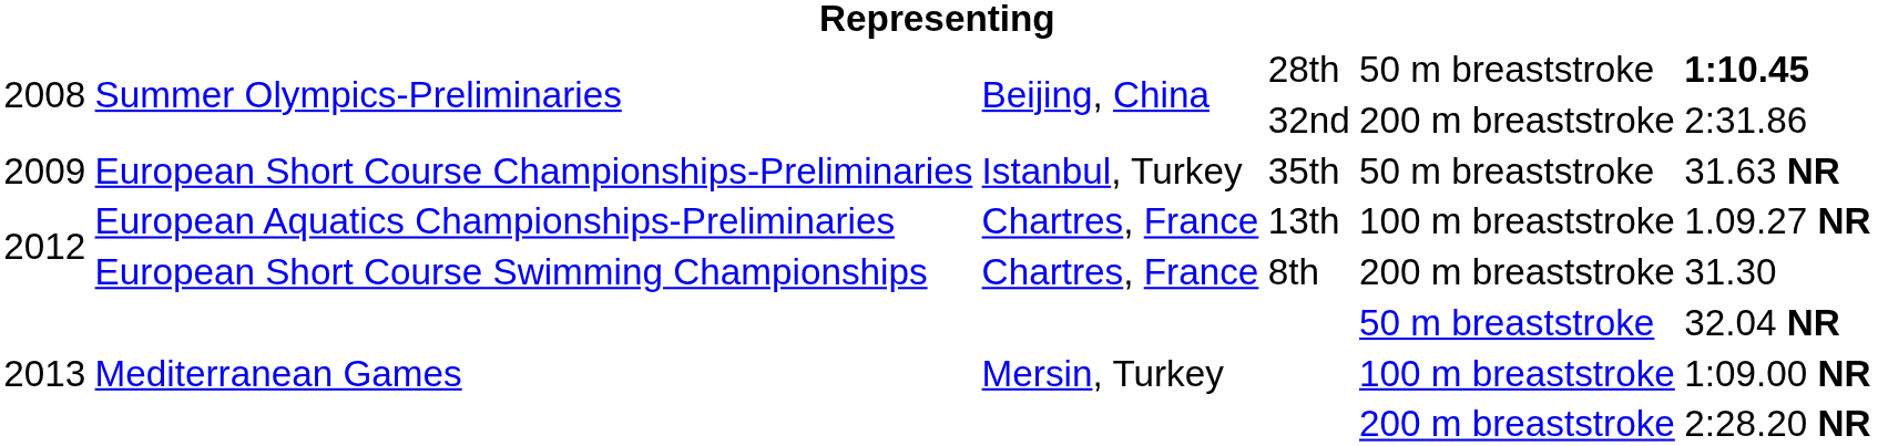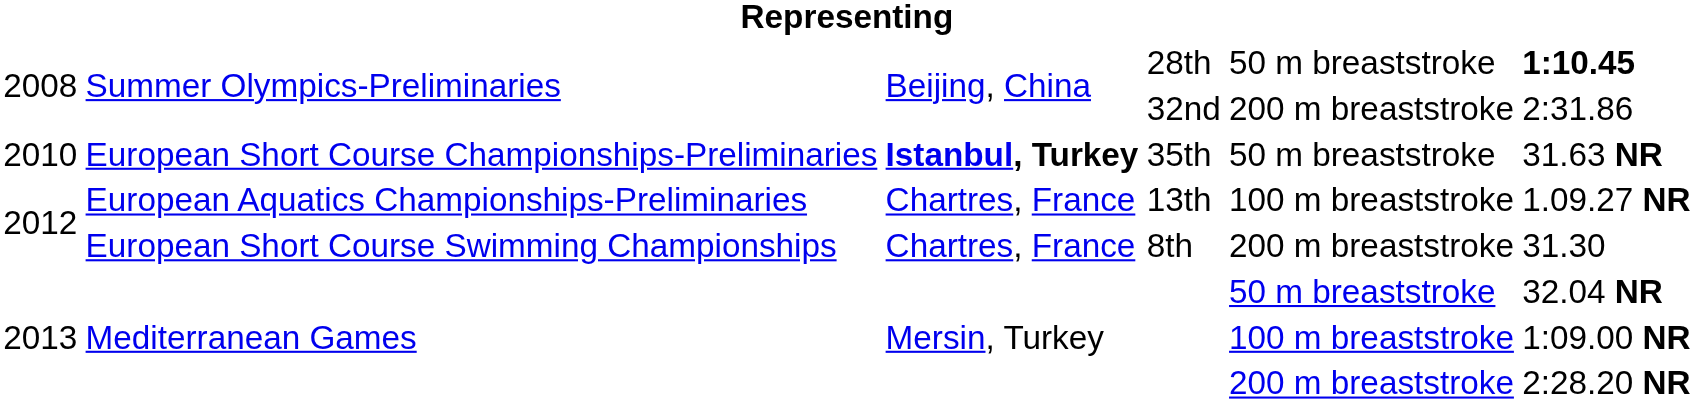35th | column 1: 2009 -> 2010
35th | column 3: normal -> bold
